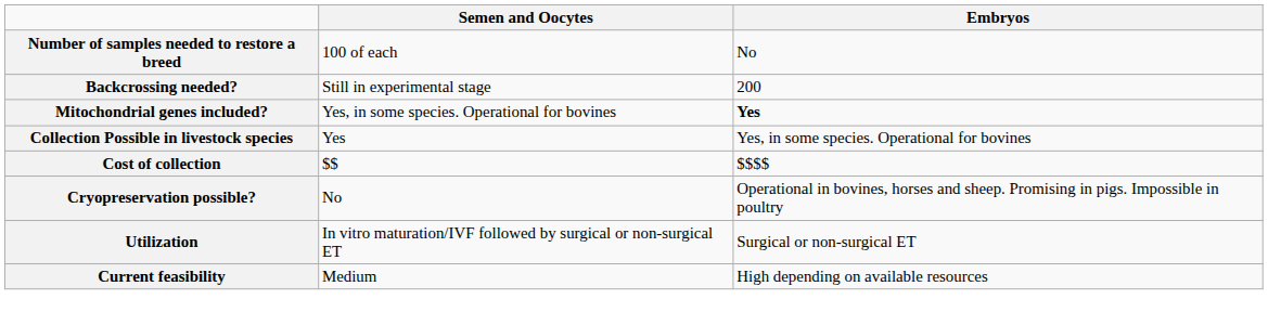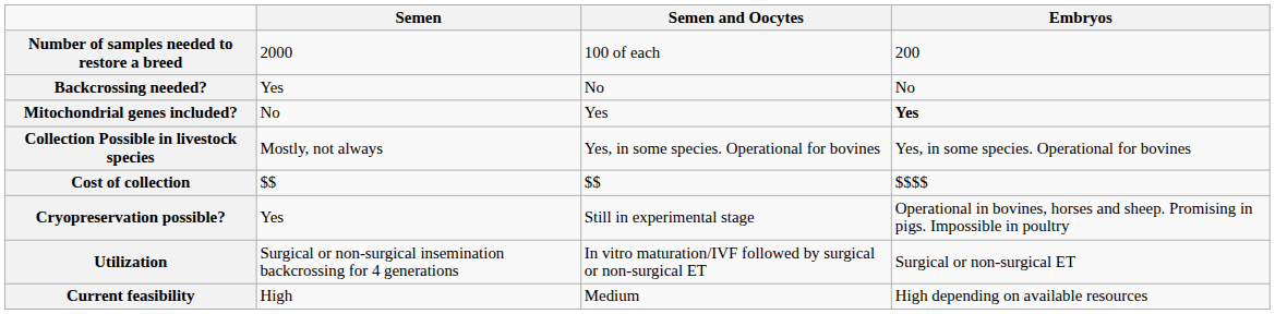+ column: Semen | 2000 | Yes | No | Mostly, not always | $$ | Yes | Surgical or non-surgical insemination backcrossing for 4 generations | High
Number of samples needed to restore a breed | Embryos: No -> 200
Backcrossing needed? | Semen and Oocytes: Still in experimental stage -> No
Backcrossing needed? | Embryos: 200 -> No
Mitochondrial genes included? | Semen and Oocytes: Yes, in some species. Operational for bovines -> Yes
Collection Possible in livestock species | Semen and Oocytes: Yes -> Yes, in some species. Operational for bovines
Cryopreservation possible? | Semen and Oocytes: No -> Still in experimental stage
